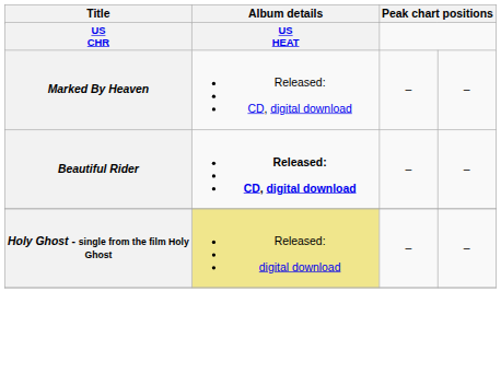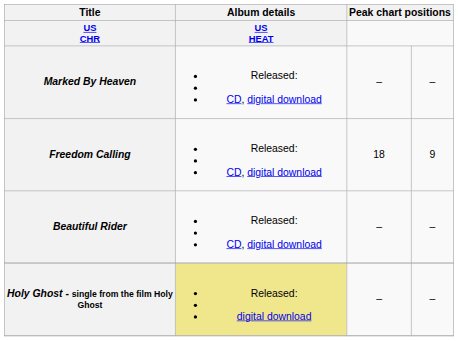+ row: Freedom Calling | Released: CD, digital download | 18 | 9
Beautiful Rider | Album details: bold -> normal
